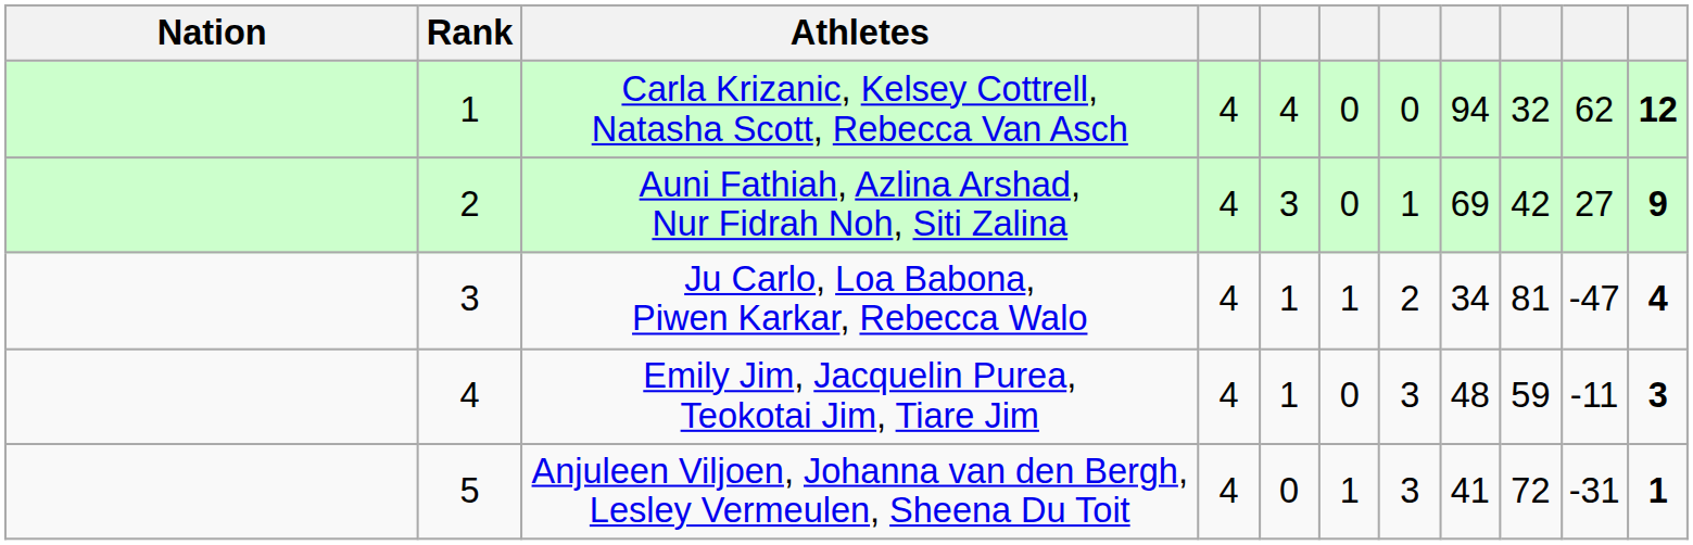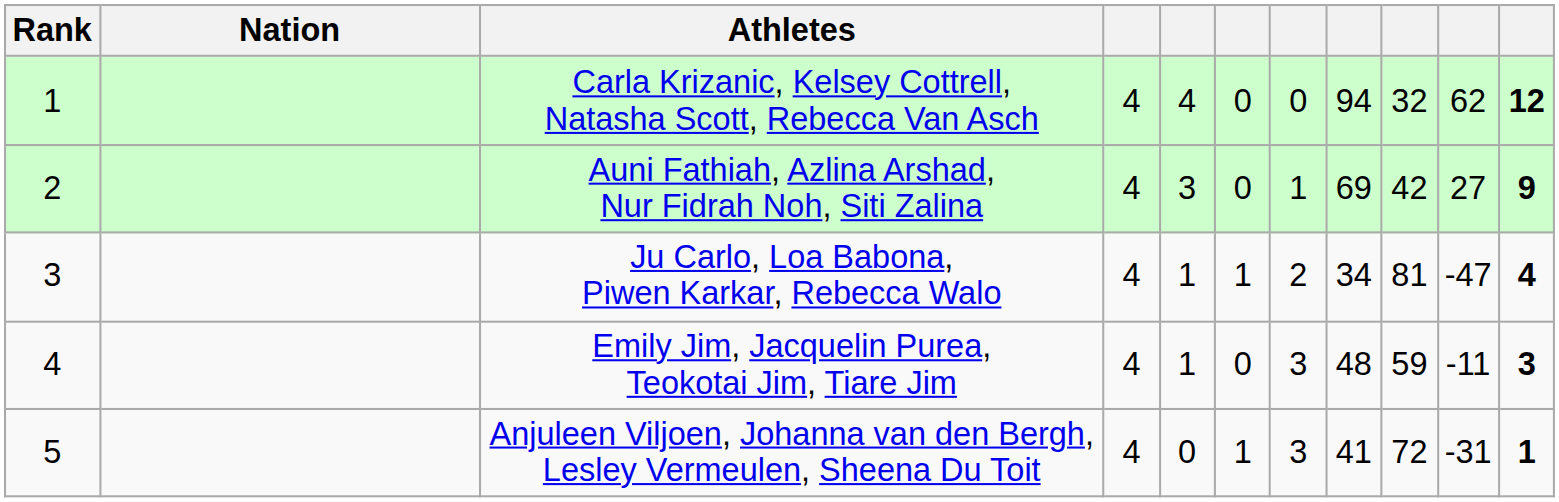columns swapped: Rank <-> Nation
